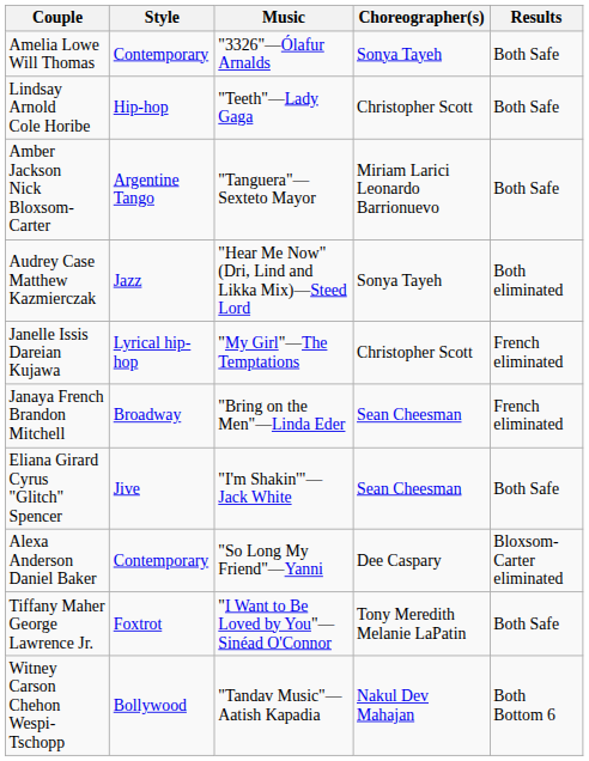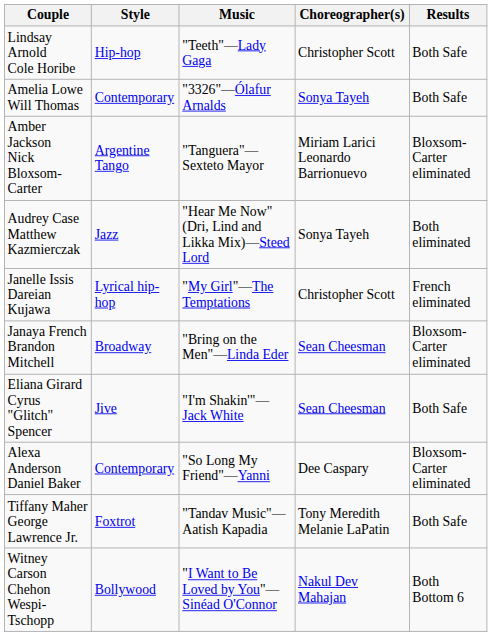rows swapped: Lindsay Arnold Cole Horibe <-> Amelia Lowe Will Thomas
Amber Jackson Nick Bloxsom-Carter | Results: Both Safe -> Bloxsom-Carter eliminated
Janaya French Brandon Mitchell | Results: French eliminated -> Bloxsom-Carter eliminated
Tiffany Maher George Lawrence Jr. | Music: "I Want to Be Loved by You"—Sinéad O'Connor -> "Tandav Music"—Aatish Kapadia
Witney Carson Chehon Wespi-Tschopp | Music: "Tandav Music"—Aatish Kapadia -> "I Want to Be Loved by You"—Sinéad O'Connor
